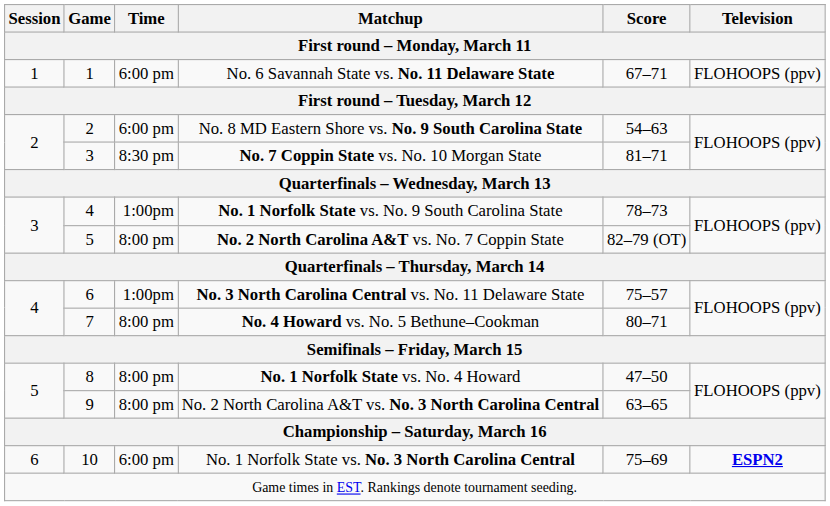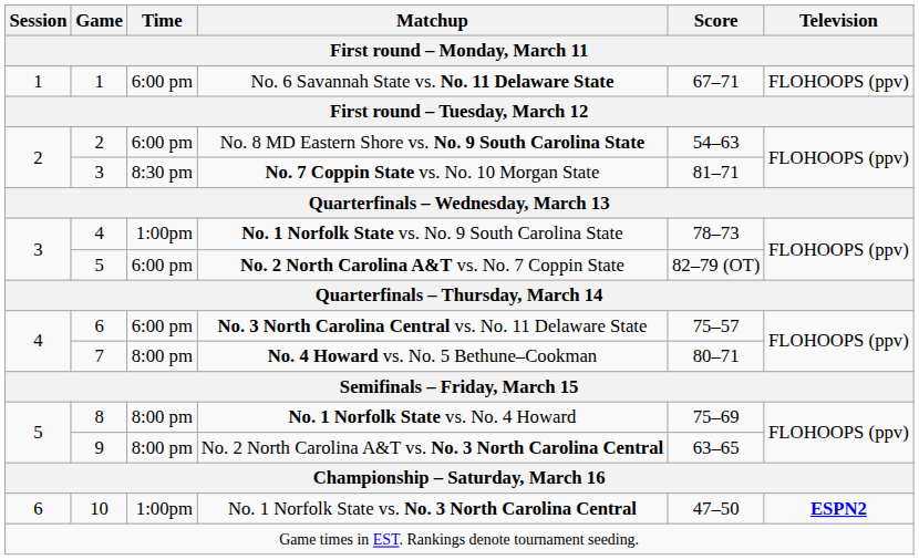No. 2 North Carolina A&T vs. No. 7 Coppin State | Time: 8:00 pm -> 6:00 pm
No. 3 North Carolina Central vs. No. 11 Delaware State | Time: 1:00pm -> 6:00 pm
No. 1 Norfolk State vs. No. 4 Howard | Score: 47–50 -> 75–69
No. 1 Norfolk State vs. No. 3 North Carolina Central | Time: 6:00 pm -> 1:00pm
No. 1 Norfolk State vs. No. 3 North Carolina Central | Score: 75–69 -> 47–50
